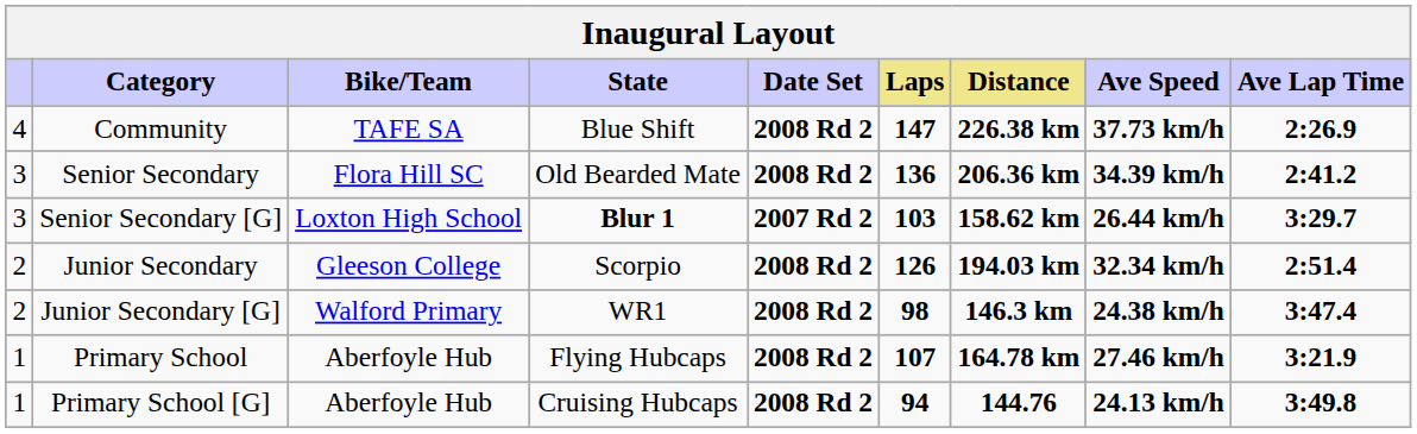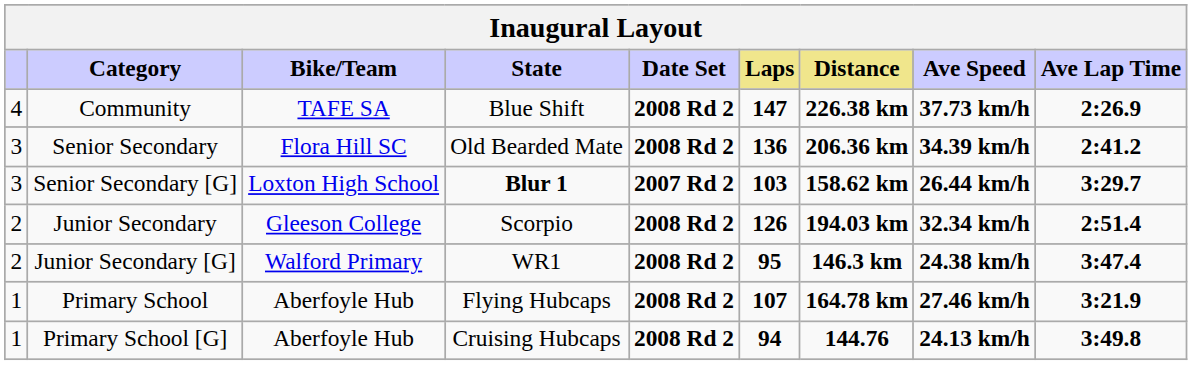Junior Secondary [G] | Laps: 98 -> 95
